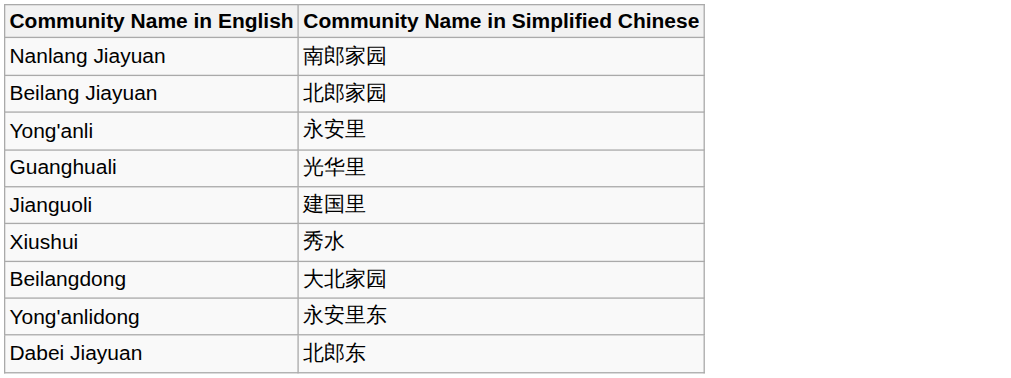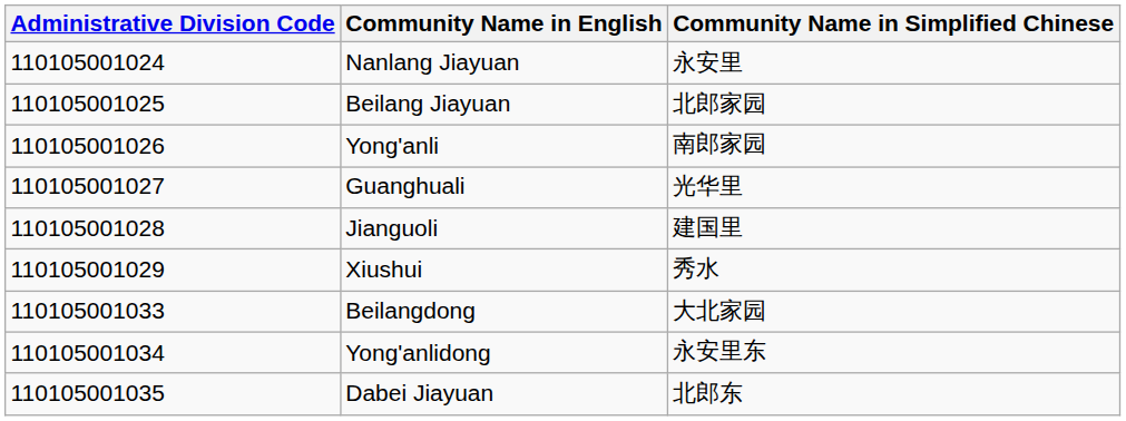+ column: Administrative Division Code | 110105001024 | 110105001025 | 110105001026 | 110105001027 | 110105001028 | 110105001029 | 110105001033 | 110105001034 | 110105001035
Nanlang Jiayuan | Community Name in Simplified Chinese: 南郎家园 -> 永安里
Yong'anli | Community Name in Simplified Chinese: 永安里 -> 南郎家园
